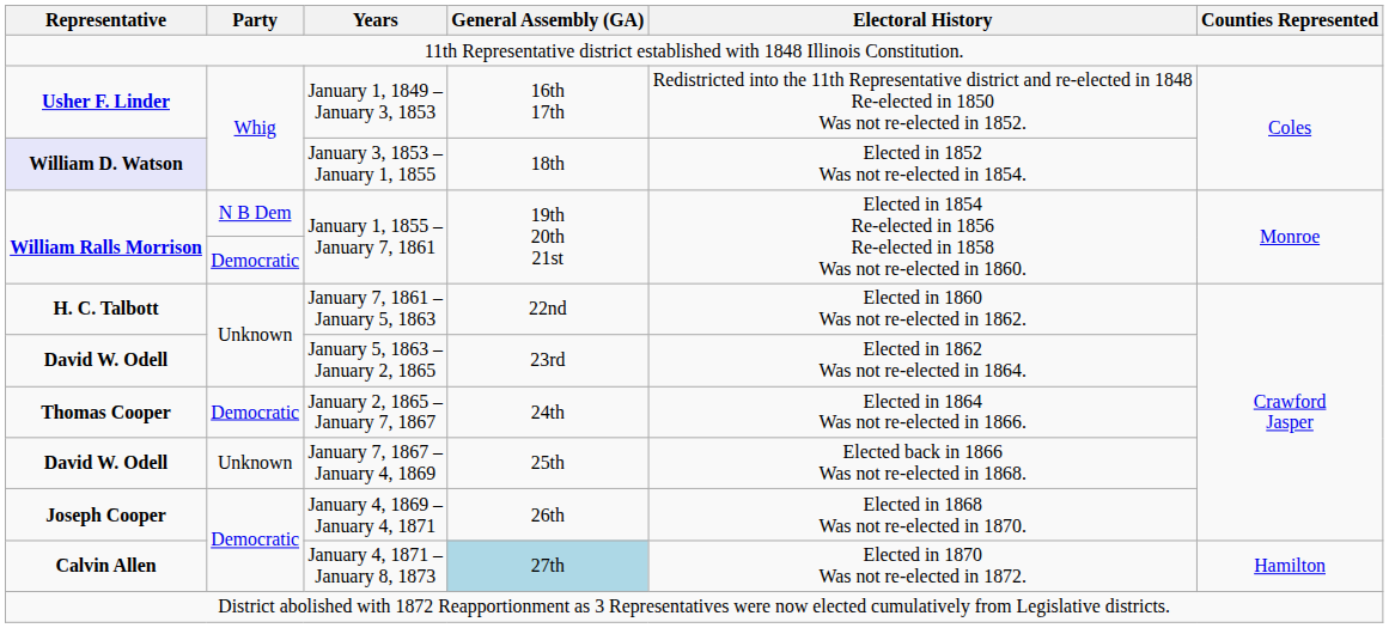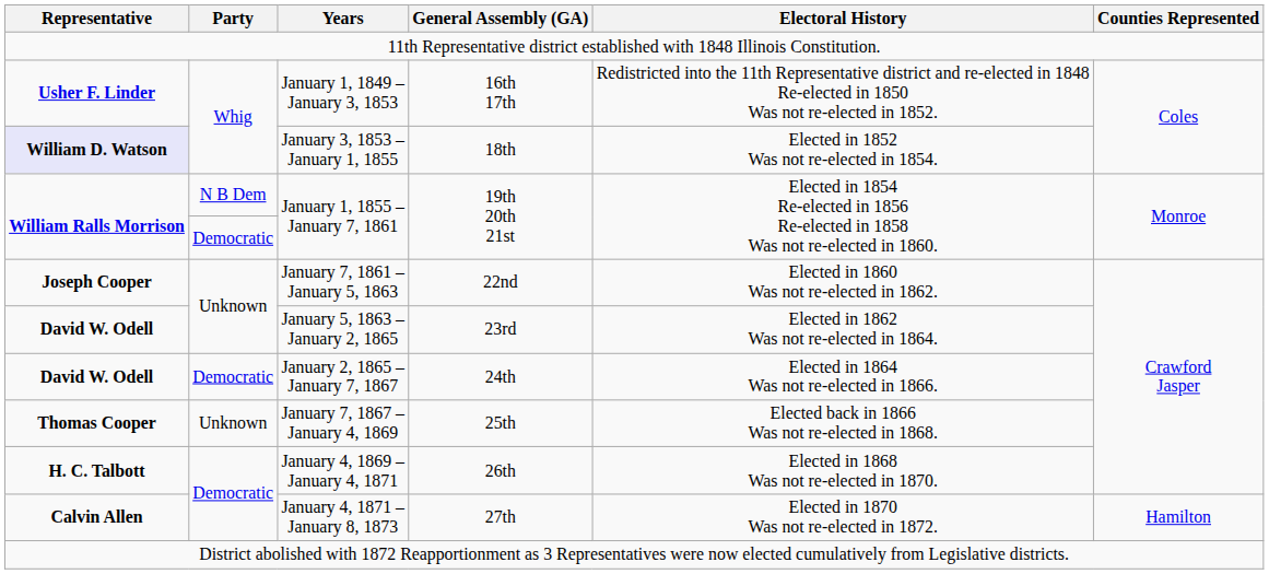January 7, 1861 – January 5, 1863 | Representative: H. C. Talbott -> Joseph Cooper
January 2, 1865 – January 7, 1867 | Representative: Thomas Cooper -> David W. Odell
January 7, 1867 – January 4, 1869 | Representative: David W. Odell -> Thomas Cooper
January 4, 1869 – January 4, 1871 | Representative: Joseph Cooper -> H. C. Talbott
January 4, 1871 – January 8, 1873 | General Assembly (GA): lightblue background -> no background
